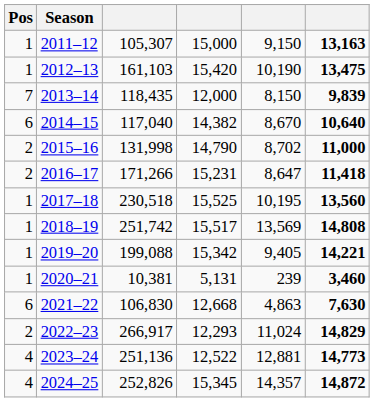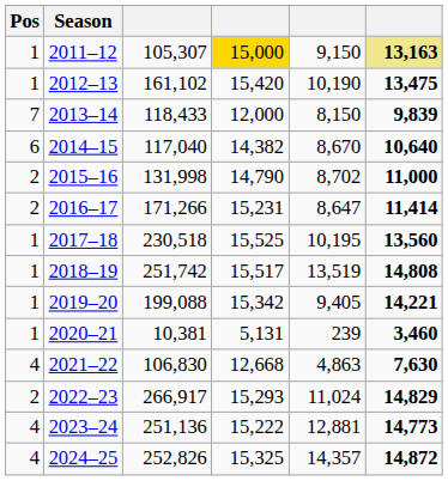2011–12 | column 4: no background -> gold background
2011–12 | column 6: no background -> khaki background
2012–13 | column 3: 161,103 -> 161,102
2013–14 | column 3: 118,435 -> 118,433
2016–17 | column 6: 11,418 -> 11,414
2018–19 | column 5: 13,569 -> 13,519
2021–22 | Pos: 6 -> 4
2022–23 | column 4: 12,293 -> 15,293
2023–24 | column 4: 12,522 -> 15,222
2024–25 | column 4: 15,345 -> 15,325
